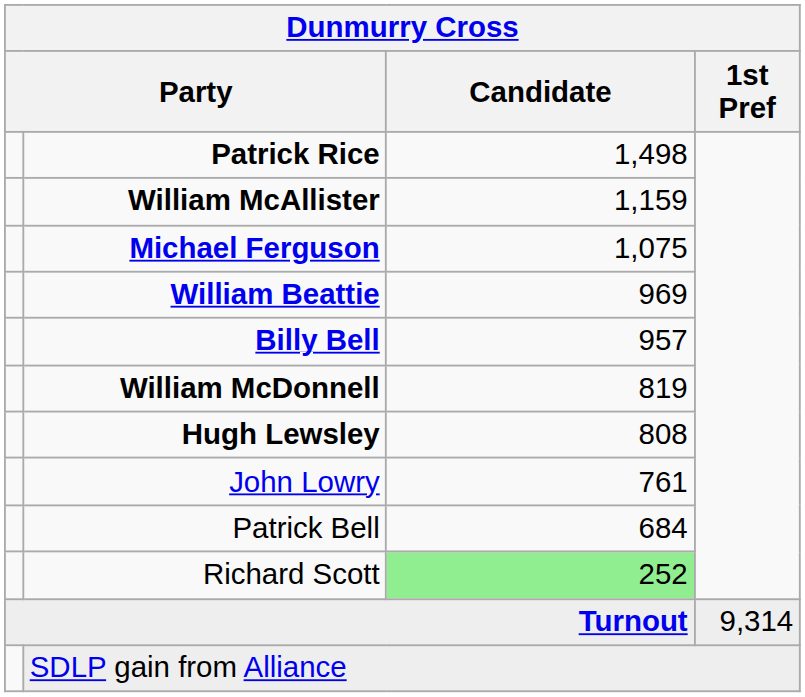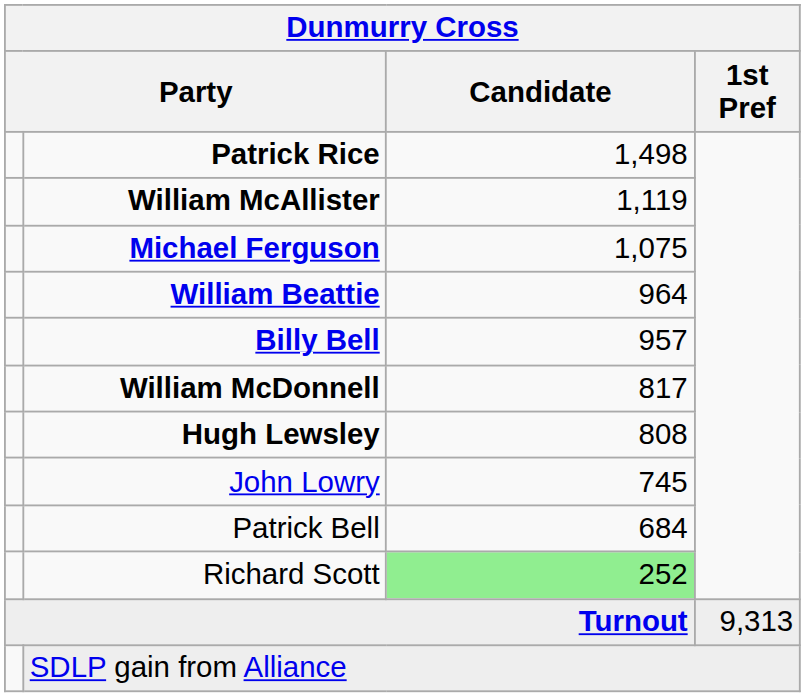William McAllister | Candidate: 1,159 -> 1,119
William Beattie | Candidate: 969 -> 964
William McDonnell | Candidate: 819 -> 817
John Lowry | Candidate: 761 -> 745
Turnout | 1st Pref: 9,314 -> 9,313
